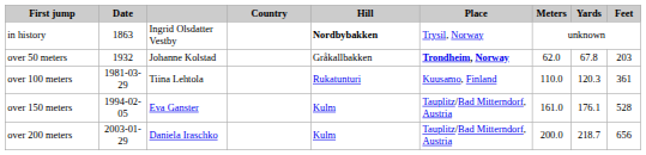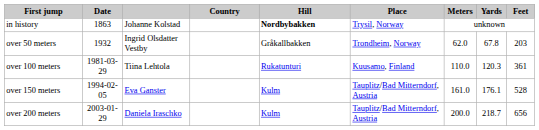in history | column 3: Ingrid Olsdatter Vestby -> Johanne Kolstad
over 50 meters | column 3: Johanne Kolstad -> Ingrid Olsdatter Vestby
over 50 meters | Place: bold -> normal
